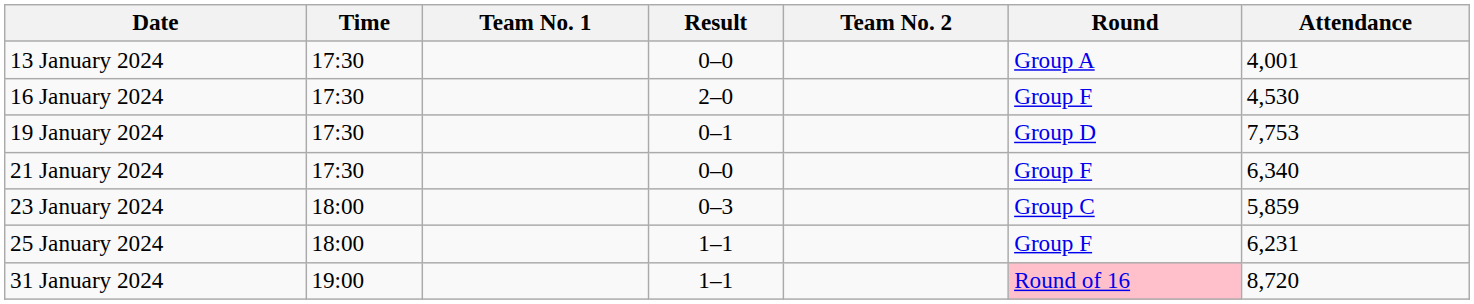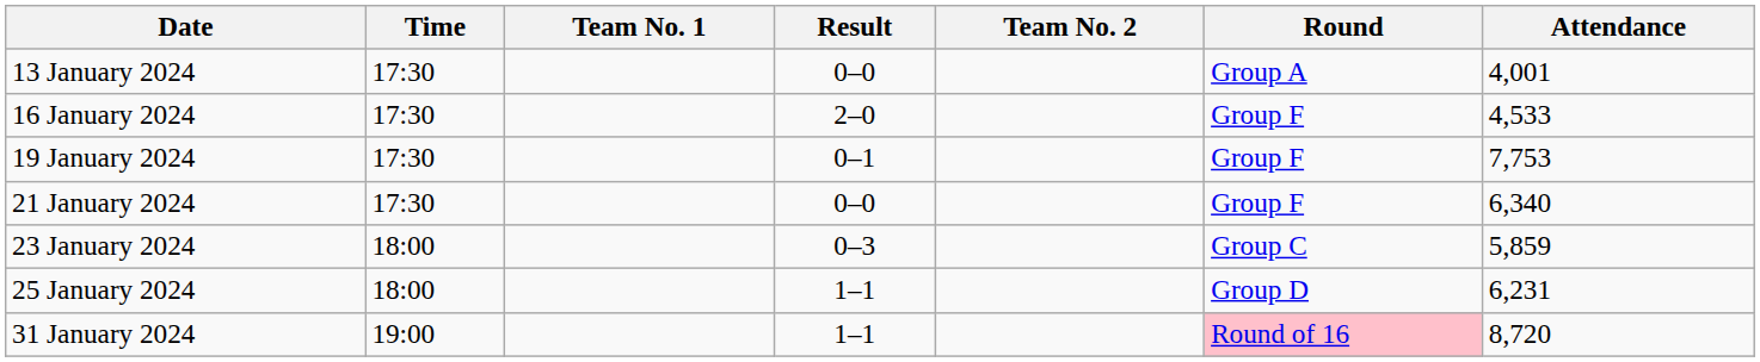16 January 2024 | Attendance: 4,530 -> 4,533
19 January 2024 | Round: Group D -> Group F
25 January 2024 | Round: Group F -> Group D
